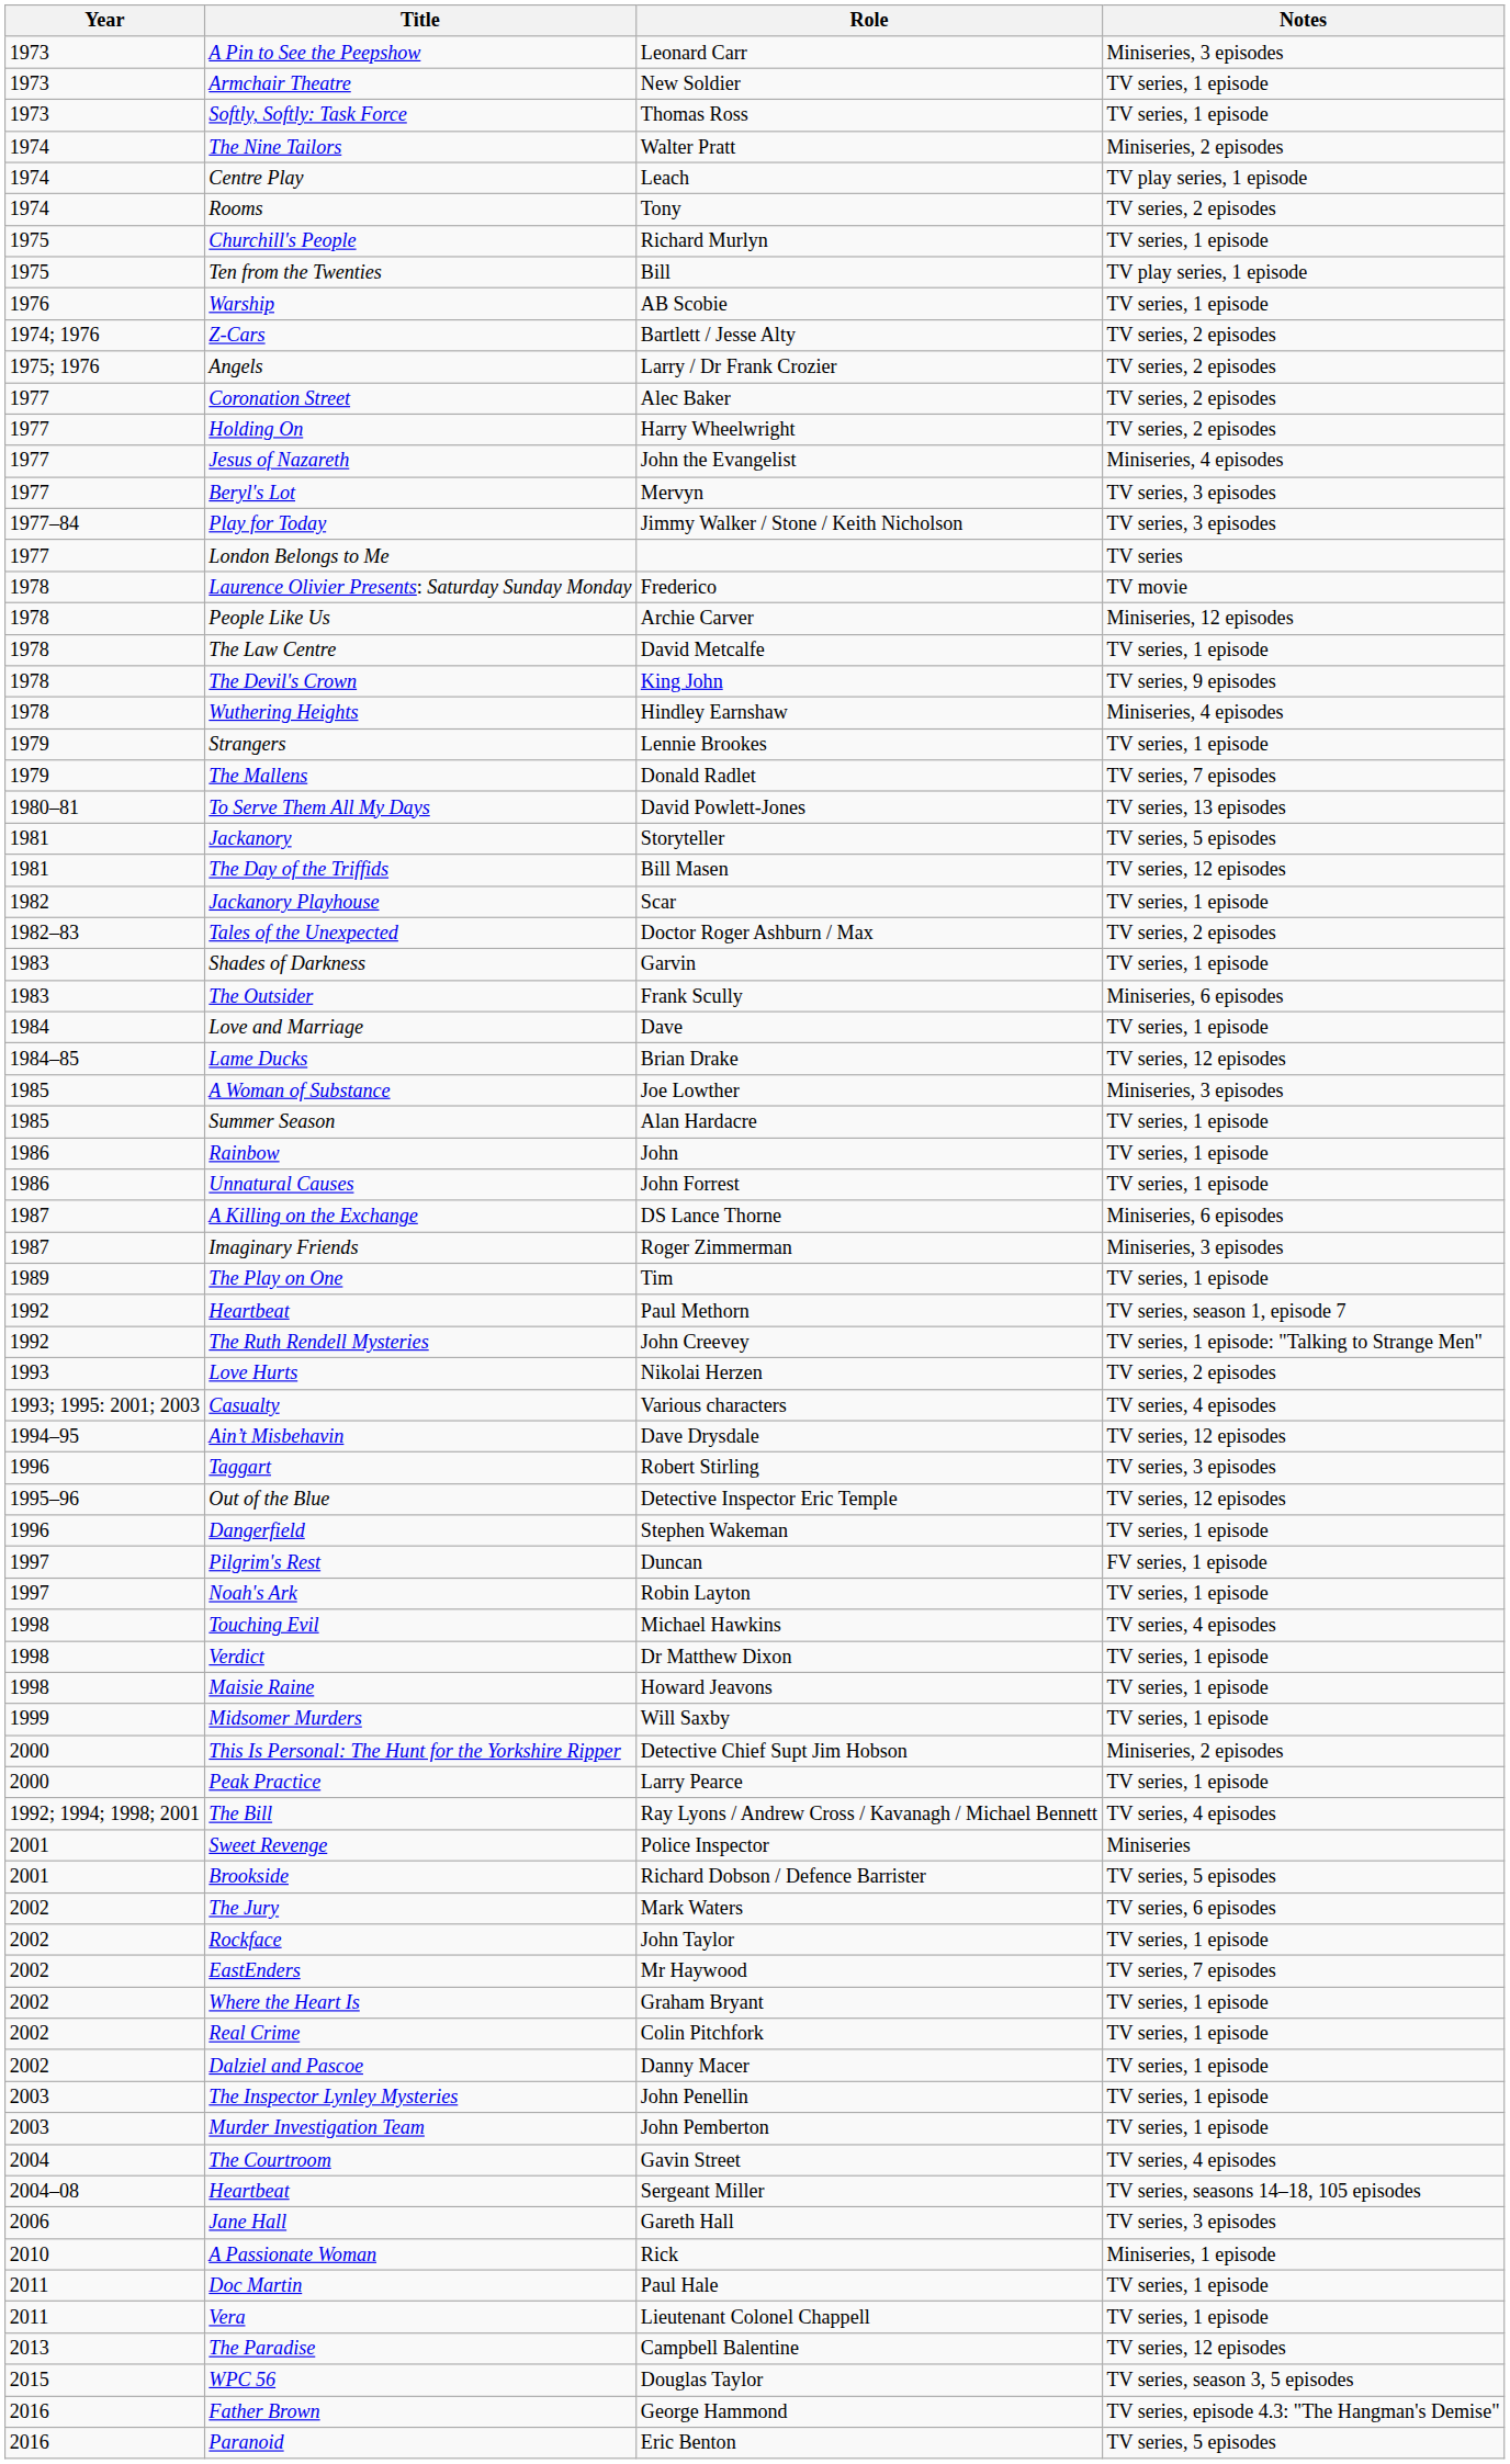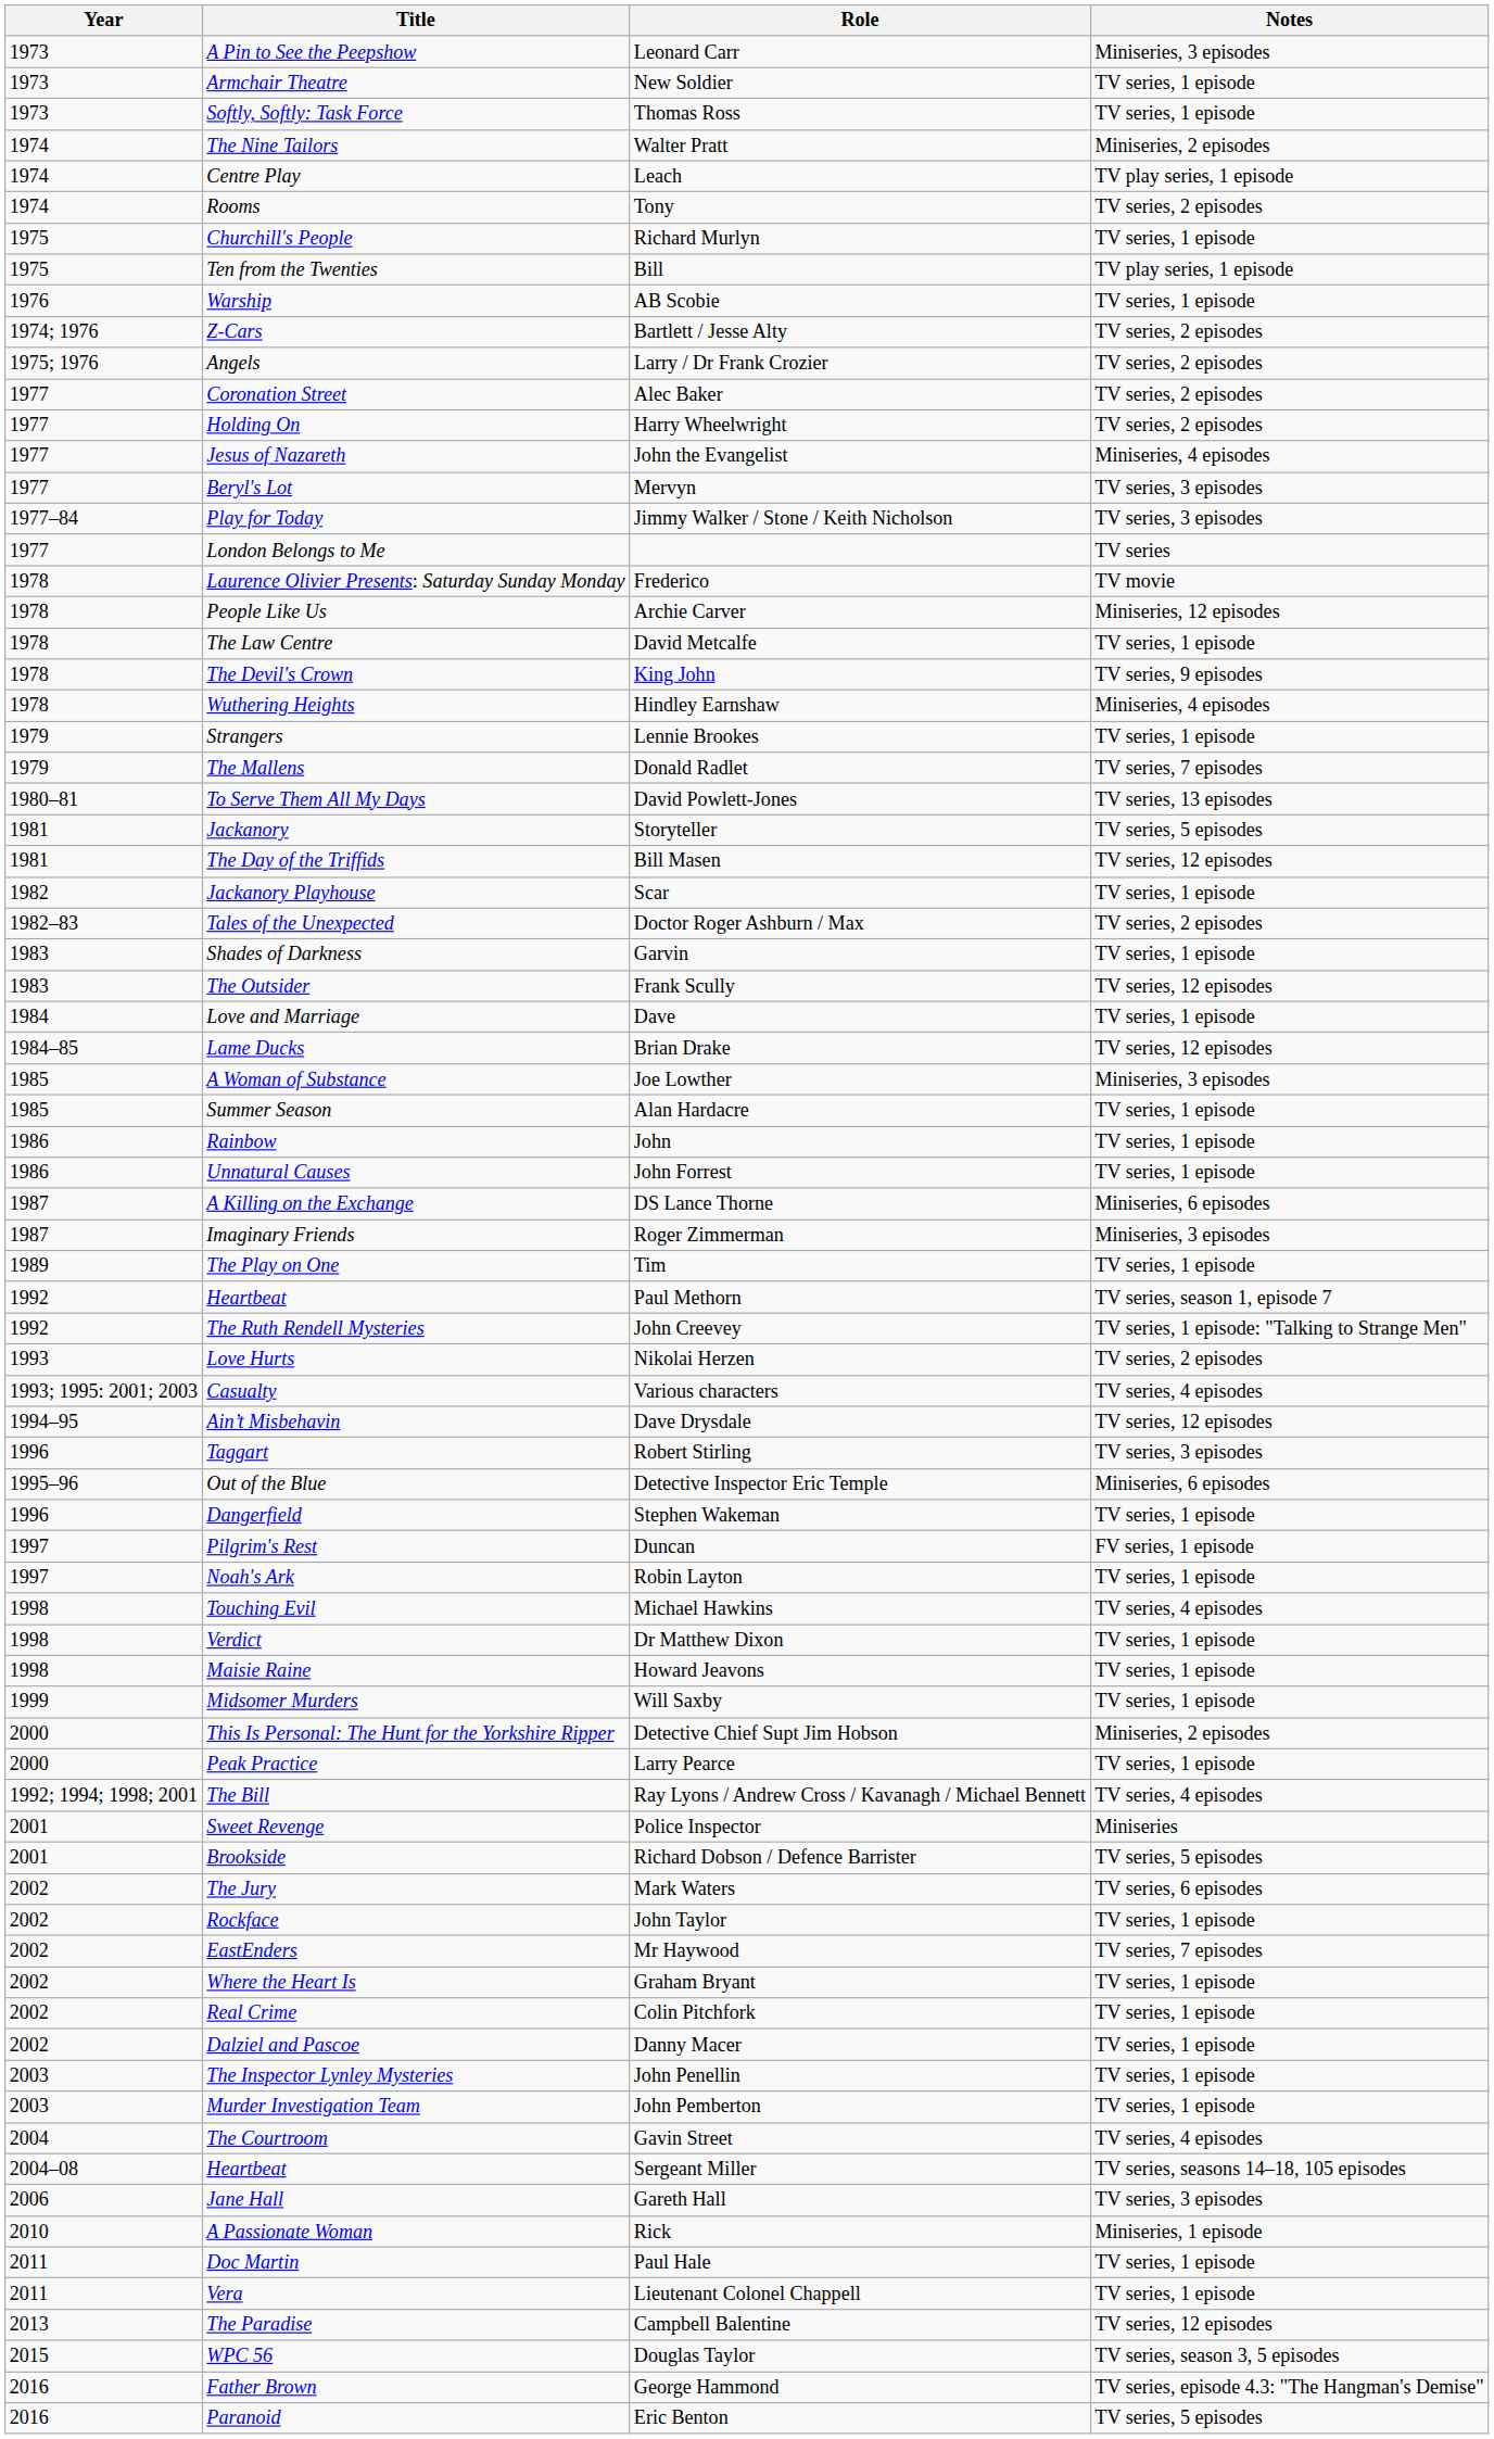Frank Scully | Notes: Miniseries, 6 episodes -> TV series, 12 episodes
Detective Inspector Eric Temple | Notes: TV series, 12 episodes -> Miniseries, 6 episodes
